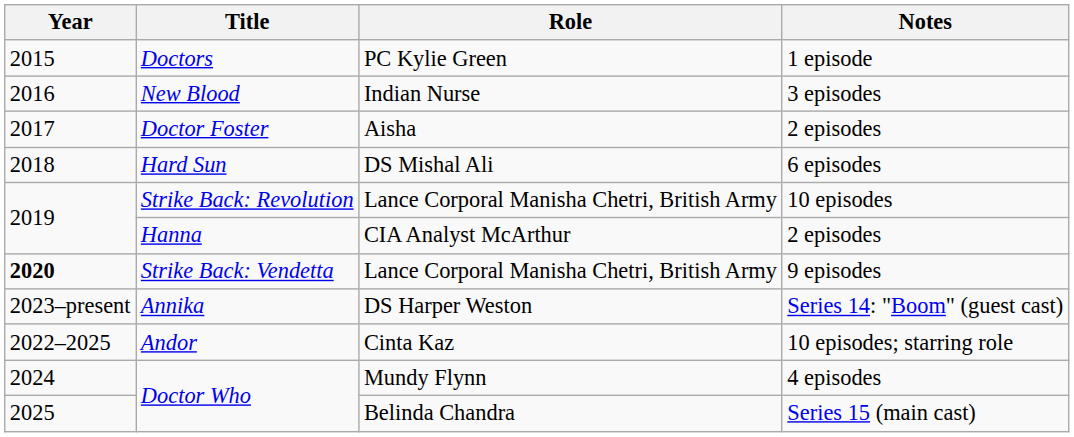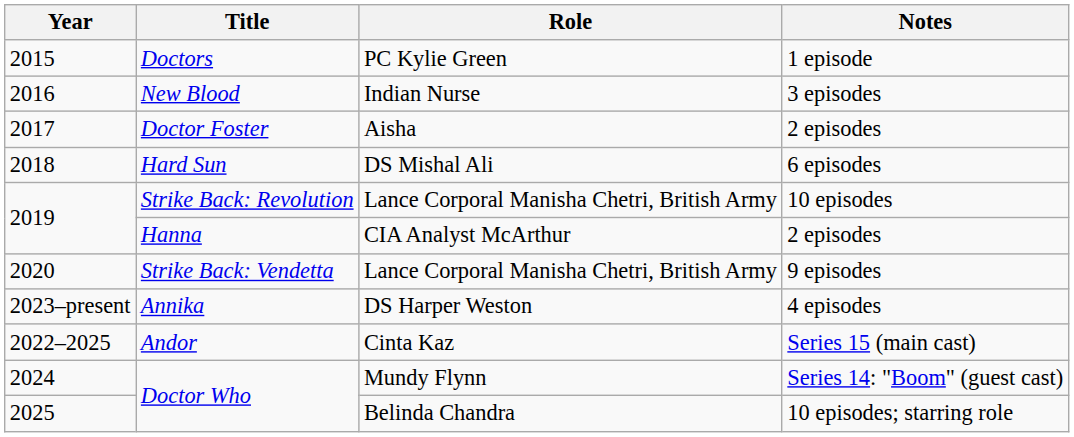Strike Back: Vendetta | Year: bold -> normal
Annika | Notes: Series 14: "Boom" (guest cast) -> 4 episodes
Andor | Notes: 10 episodes; starring role -> Series 15 (main cast)
Doctor Who / Mundy Flynn | Notes: 4 episodes -> Series 14: "Boom" (guest cast)
Doctor Who / Belinda Chandra | Notes: Series 15 (main cast) -> 10 episodes; starring role
